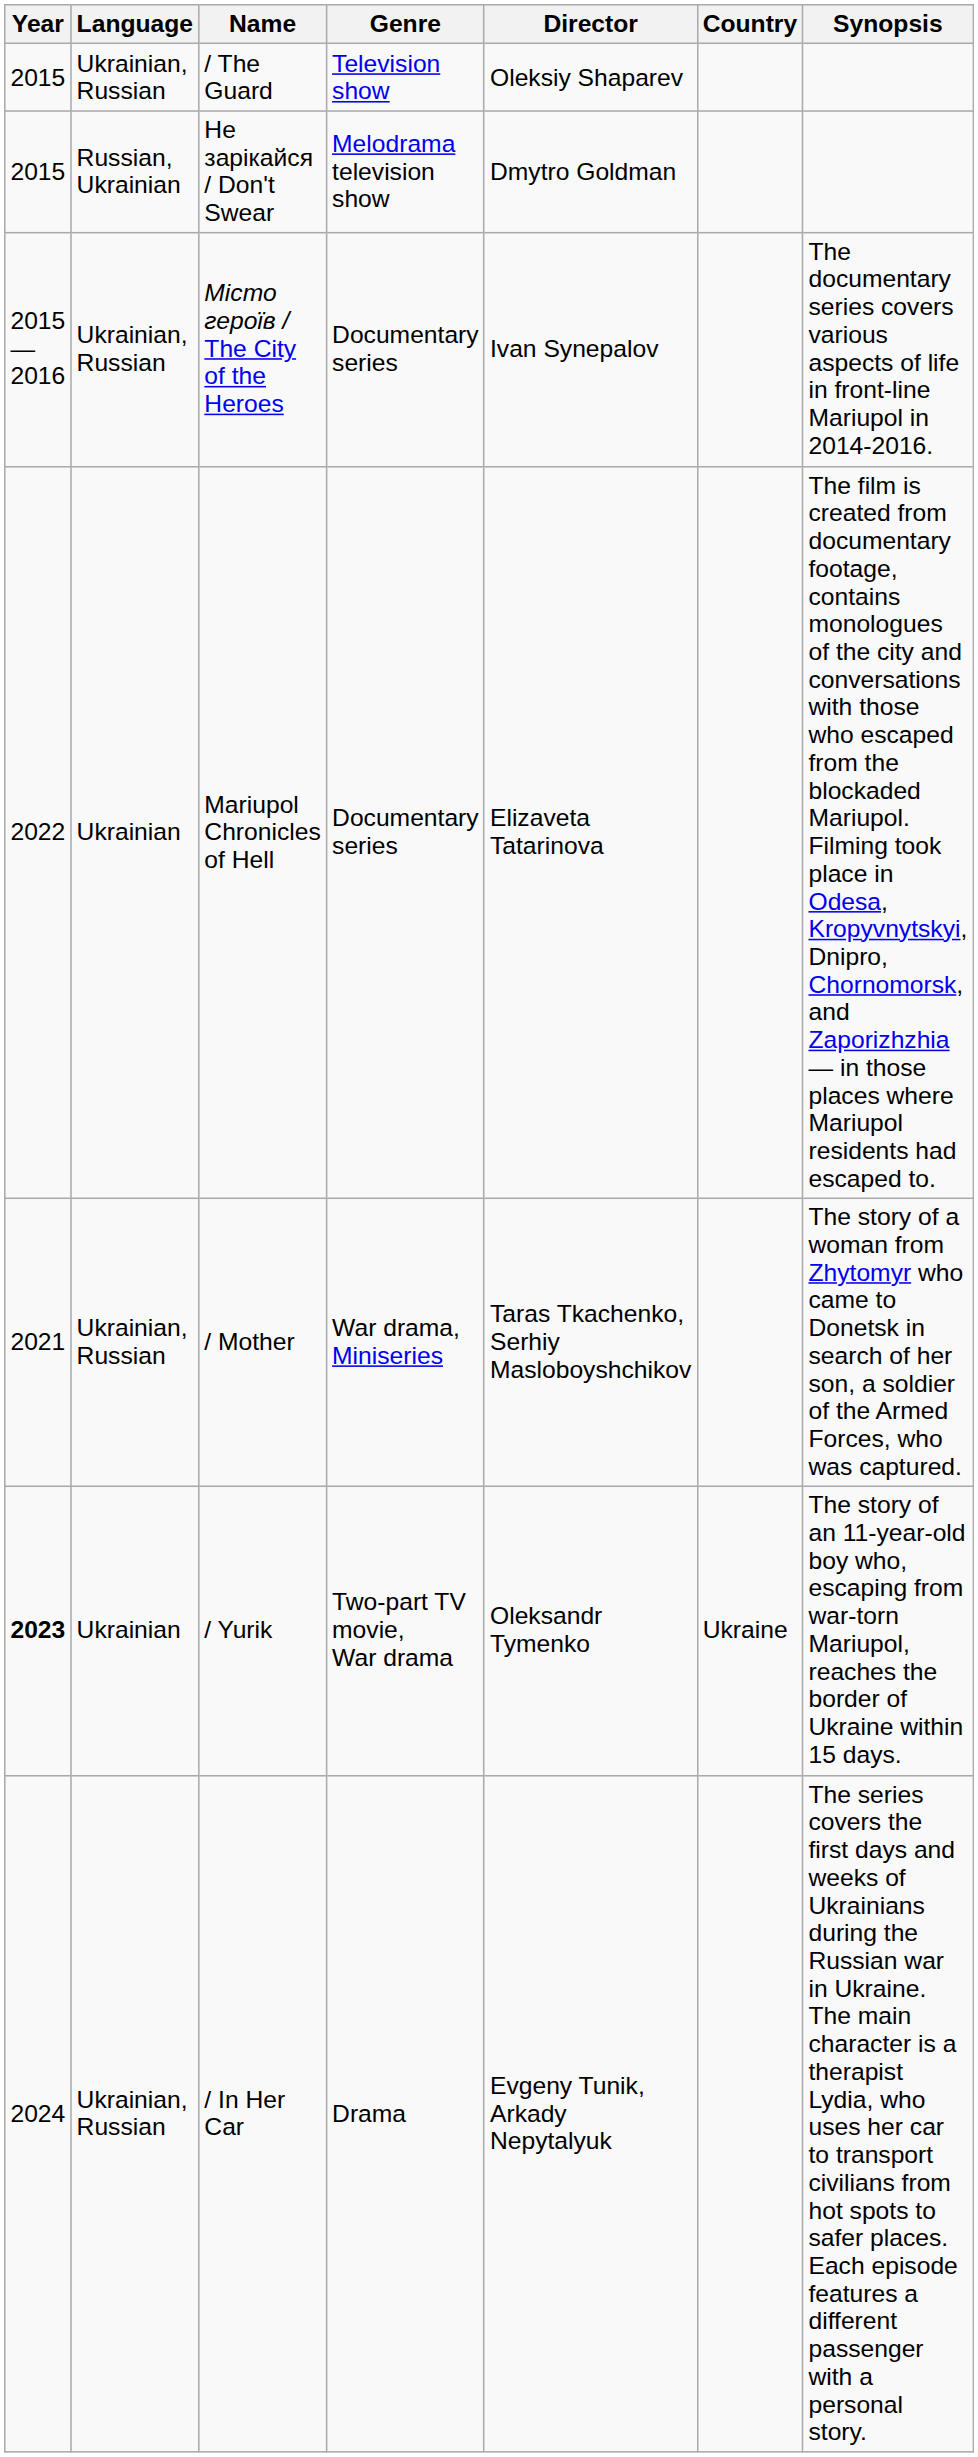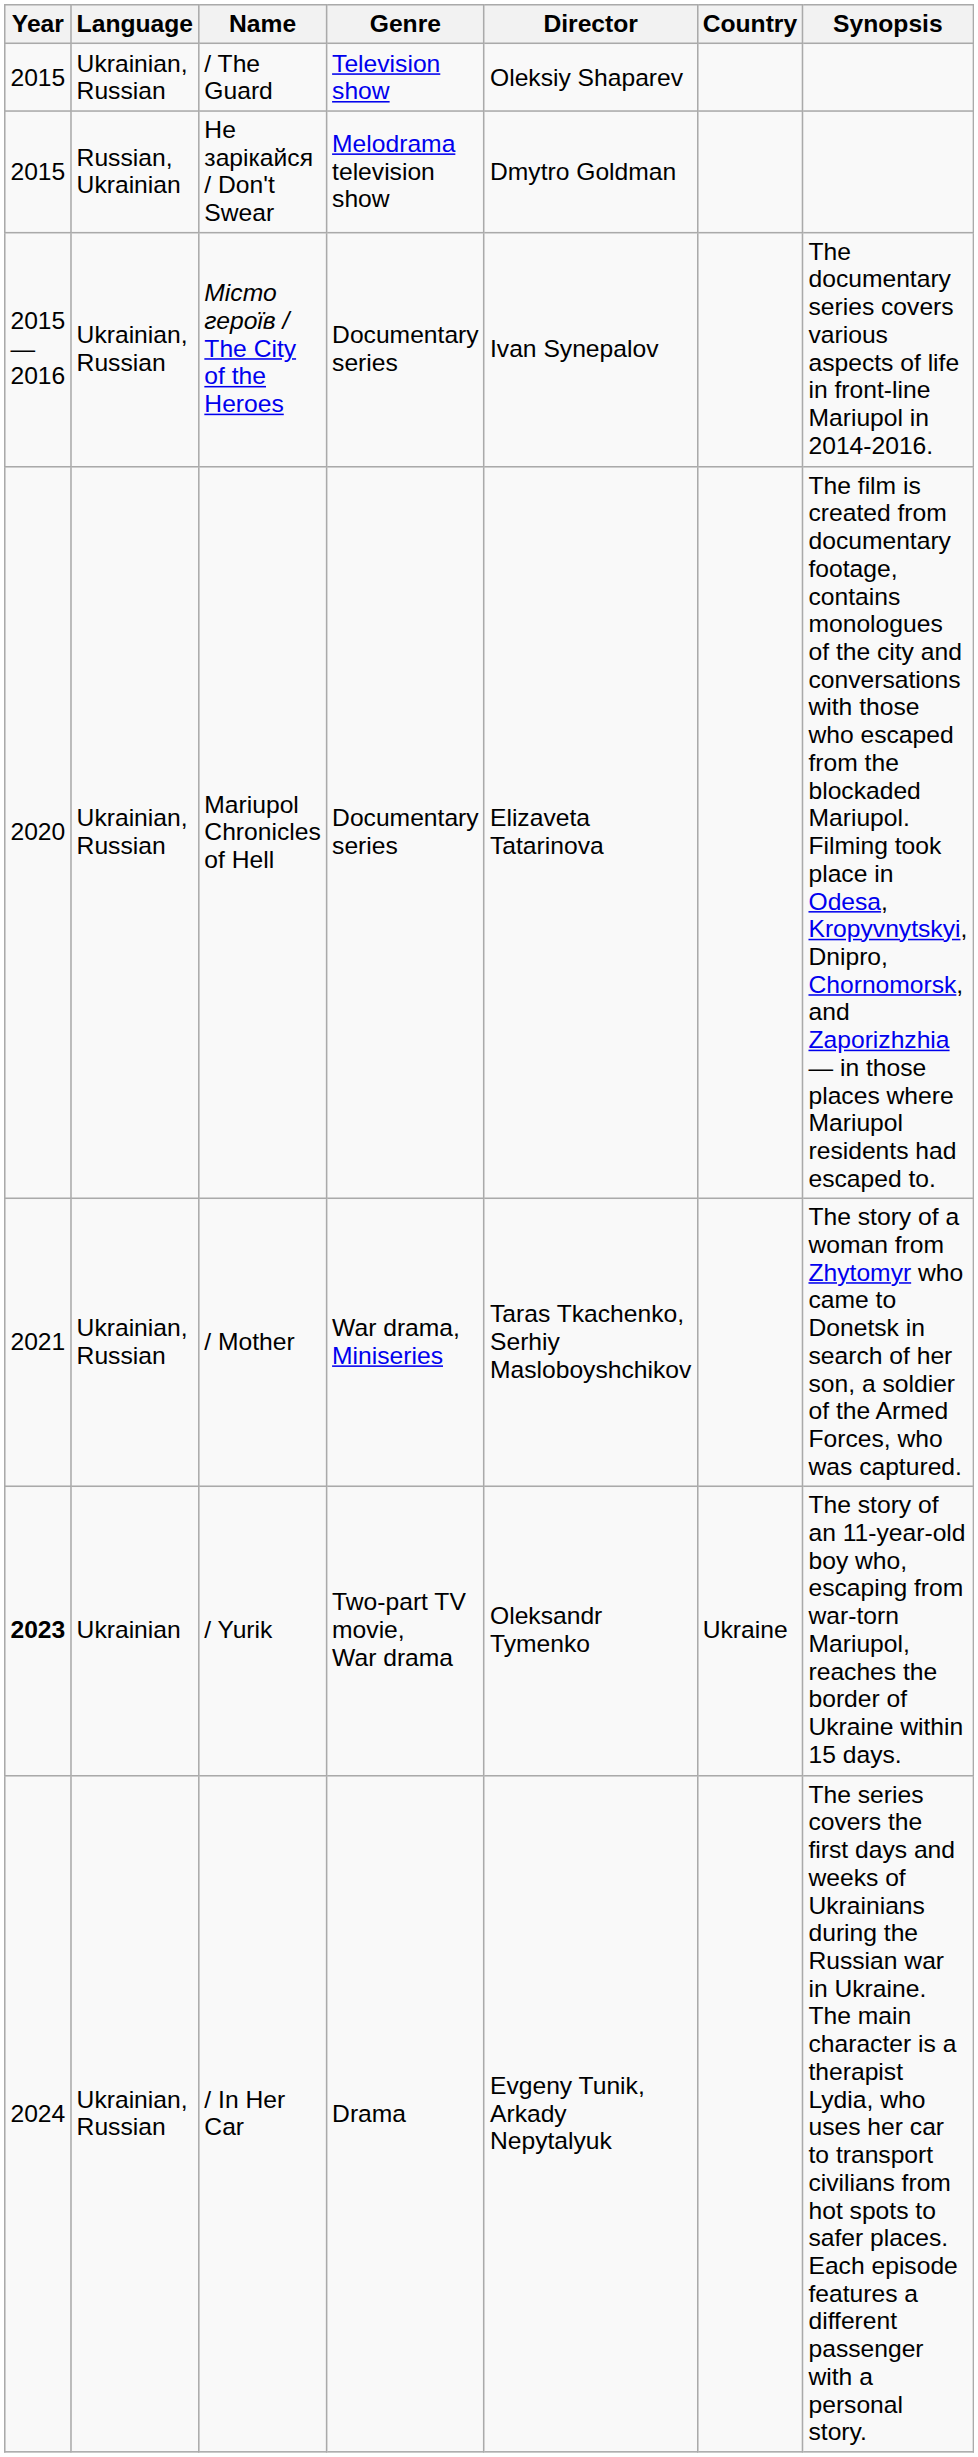Mariupol Chronicles of Hell | Year: 2022 -> 2020
Mariupol Chronicles of Hell | Language: Ukrainian -> Ukrainian, Russian
